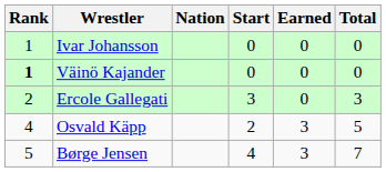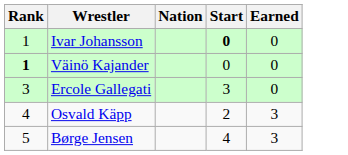- column: Total | 0 | 0 | 3 | 5 | 7
Ivar Johansson | Start: normal -> bold
Ercole Gallegati | Rank: 2 -> 3
